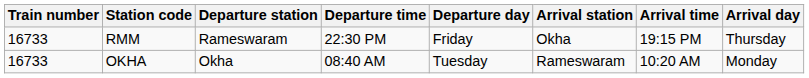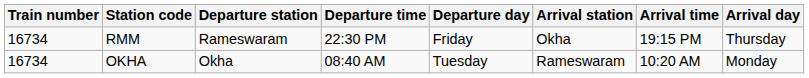RMM | Train number: 16733 -> 16734
OKHA | Train number: 16733 -> 16734
